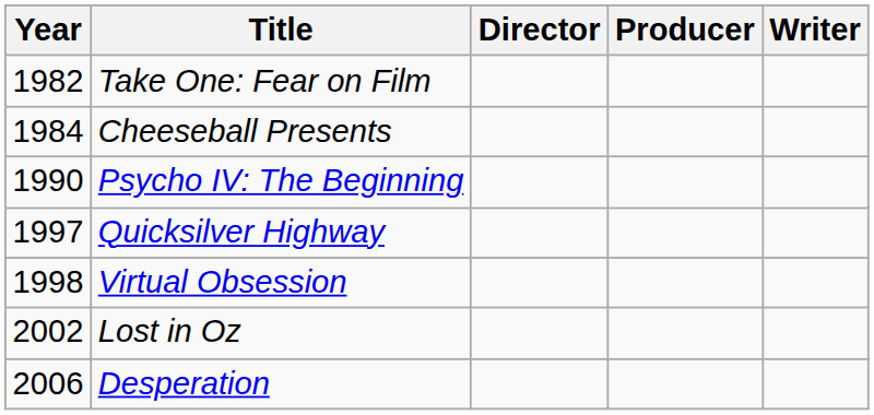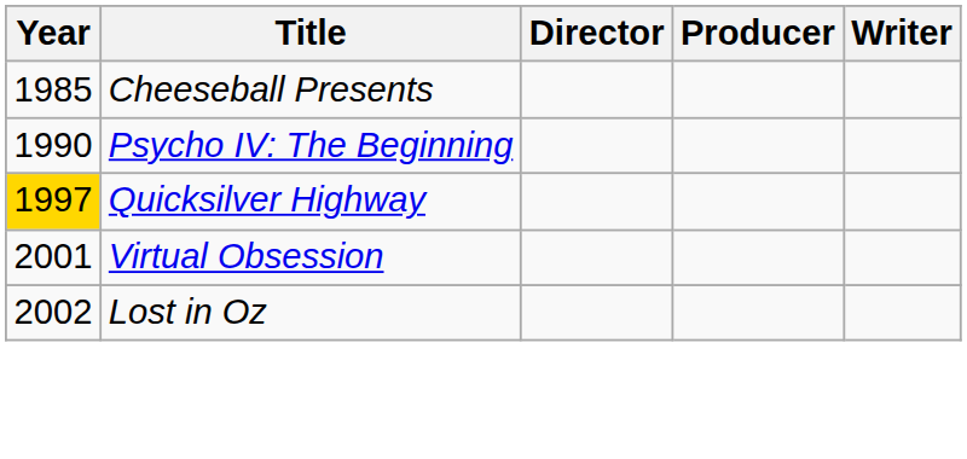- row: 1982 | Take One: Fear on Film
Cheeseball Presents | Year: 1984 -> 1985
Quicksilver Highway | Year: no background -> gold background
Virtual Obsession | Year: 1998 -> 2001
- row: 2006 | Desperation
